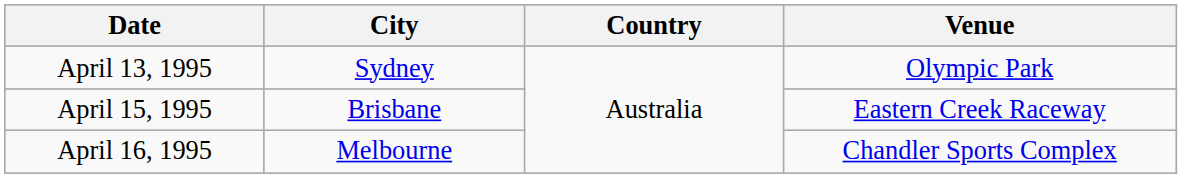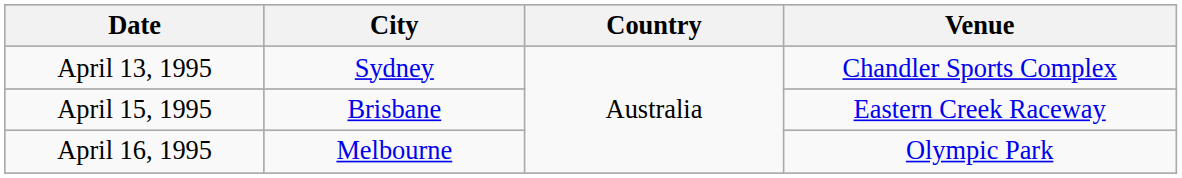April 13, 1995 | Venue: Olympic Park -> Chandler Sports Complex
April 16, 1995 | Venue: Chandler Sports Complex -> Olympic Park
